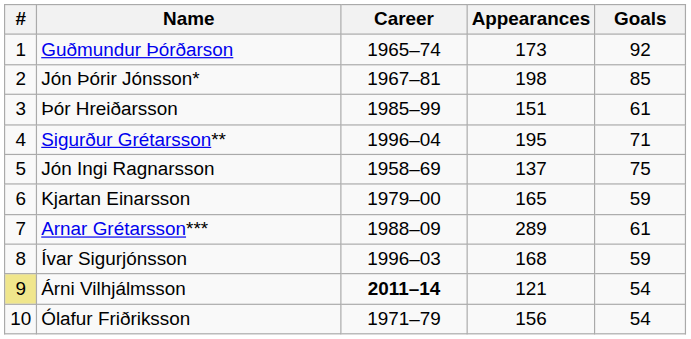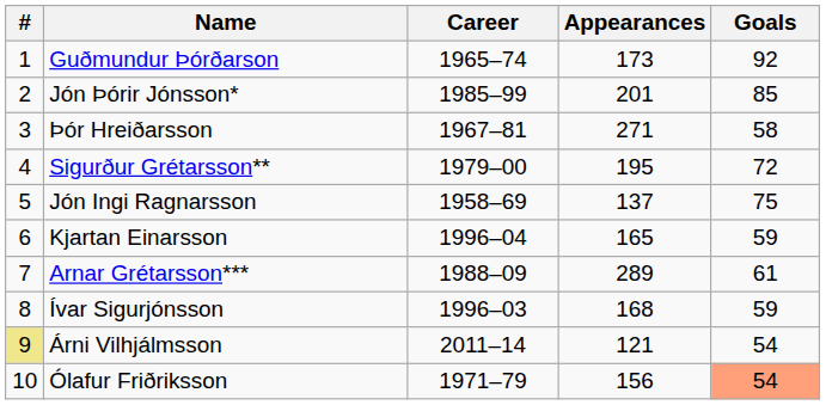Jón Þórir Jónsson* | Career: 1967–81 -> 1985–99
Jón Þórir Jónsson* | Appearances: 198 -> 201
Þór Hreiðarsson | Career: 1985–99 -> 1967–81
Þór Hreiðarsson | Appearances: 151 -> 271
Þór Hreiðarsson | Goals: 61 -> 58
Sigurður Grétarsson** | Career: 1996–04 -> 1979–00
Sigurður Grétarsson** | Goals: 71 -> 72
Kjartan Einarsson | Career: 1979–00 -> 1996–04
Árni Vilhjálmsson | Career: bold -> normal
Ólafur Friðriksson | Goals: no background -> lightsalmon background
